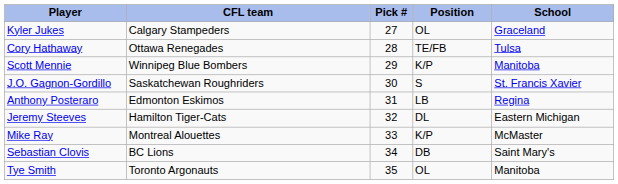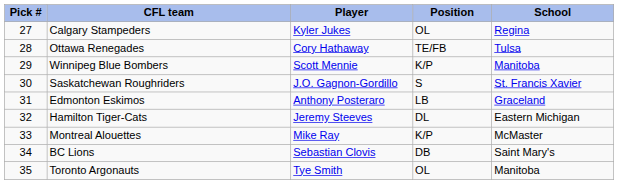columns swapped: Pick # <-> Player
Calgary Stampeders | School: Graceland -> Regina
Edmonton Eskimos | School: Regina -> Graceland
